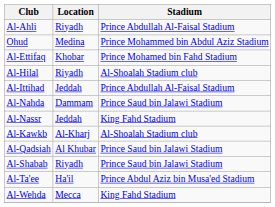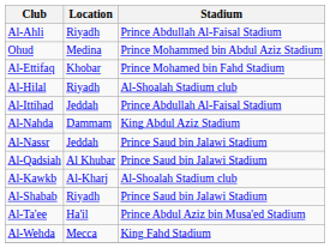Al-Nahda | Stadium: Prince Saud bin Jalawi Stadium -> King Abdul Aziz Stadium
Al-Nassr | Stadium: King Fahd Stadium -> Prince Saud bin Jalawi Stadium
rows swapped: Al-Qadsiah <-> Al-Kawkb
